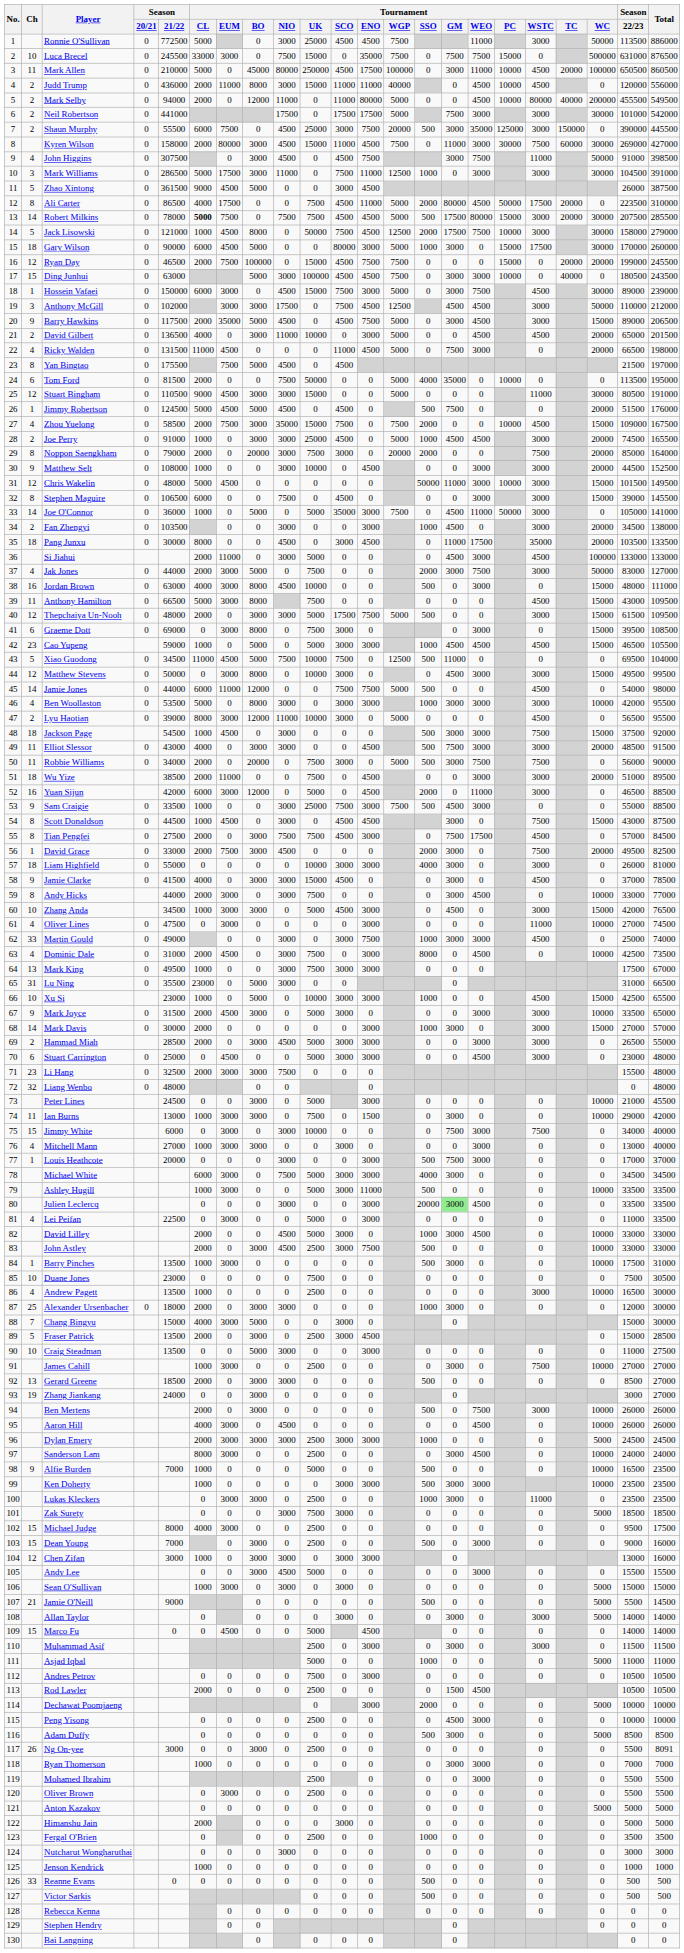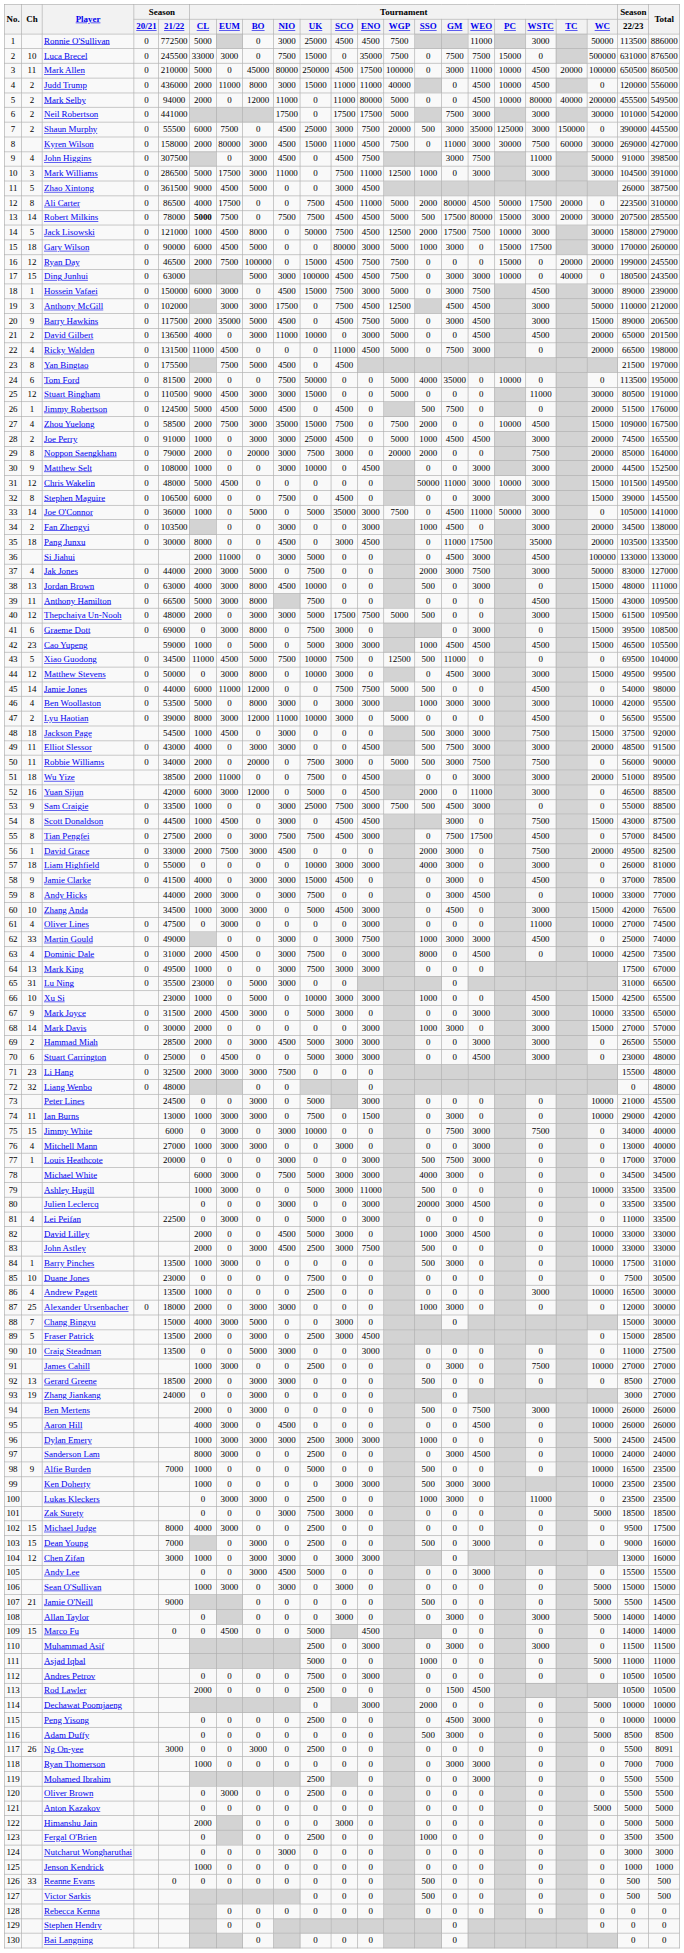Jordan Brown | Ch: 16 -> 13
Julien Leclercq | Tournament / GM: lightgreen background -> no background
Dylan Emery | Tournament / CL: 2000 -> 1000
